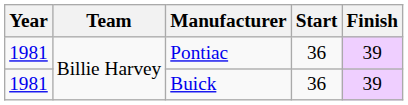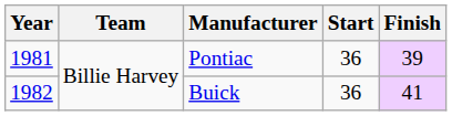Buick | Year: 1981 -> 1982
Buick | Finish: 39 -> 41
